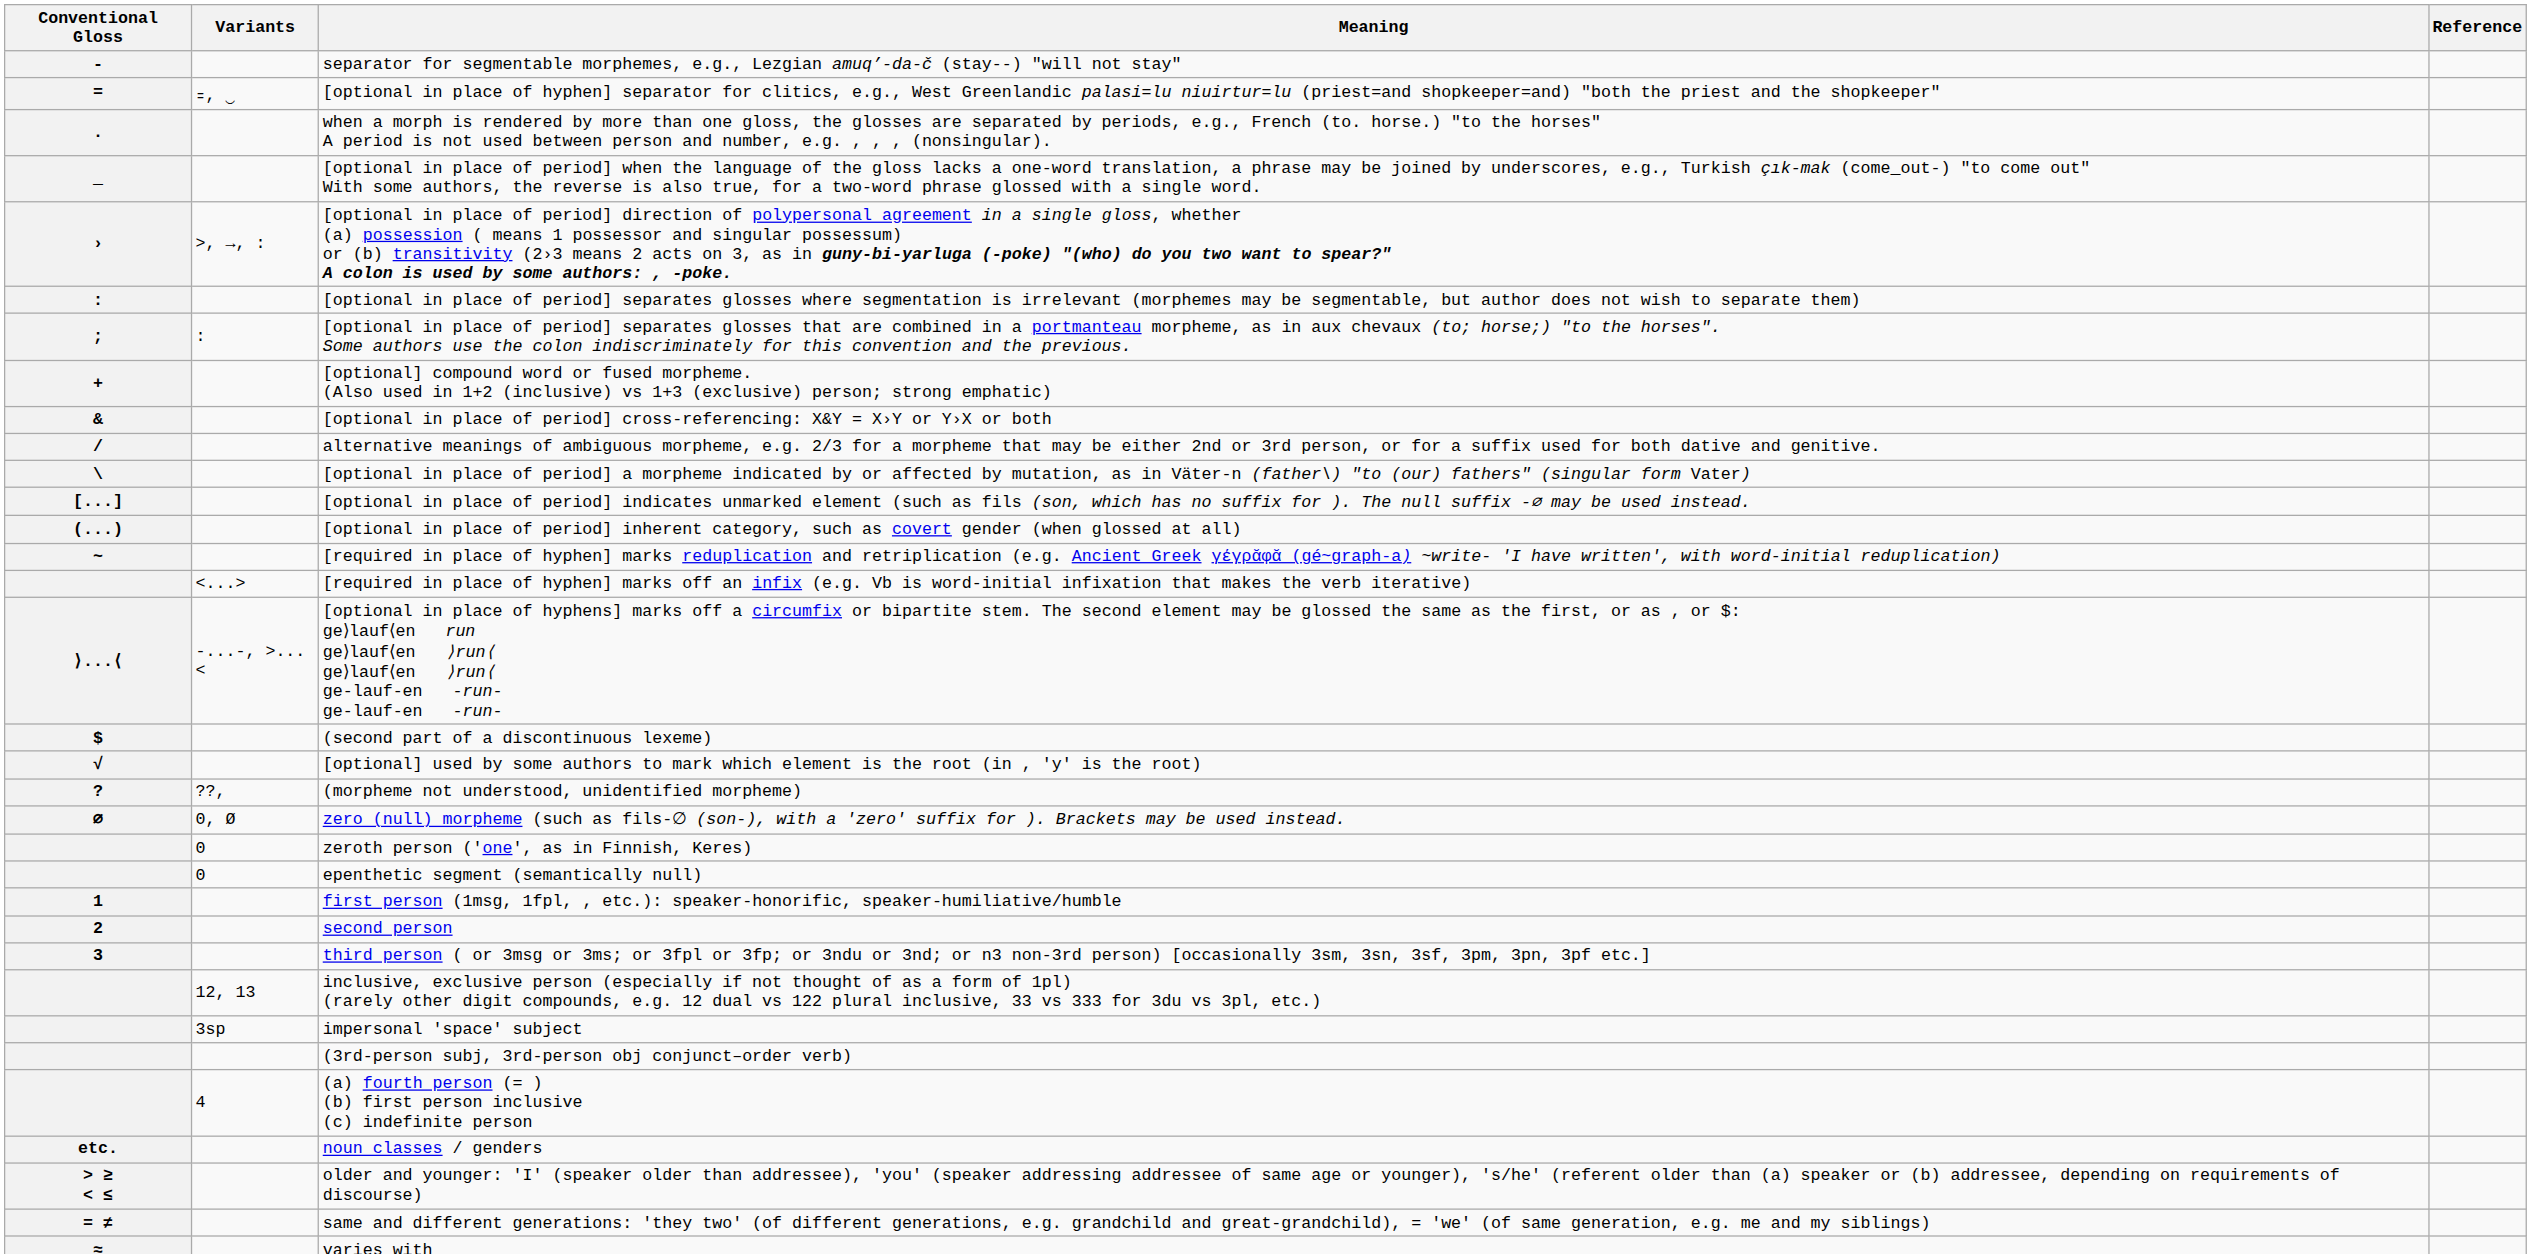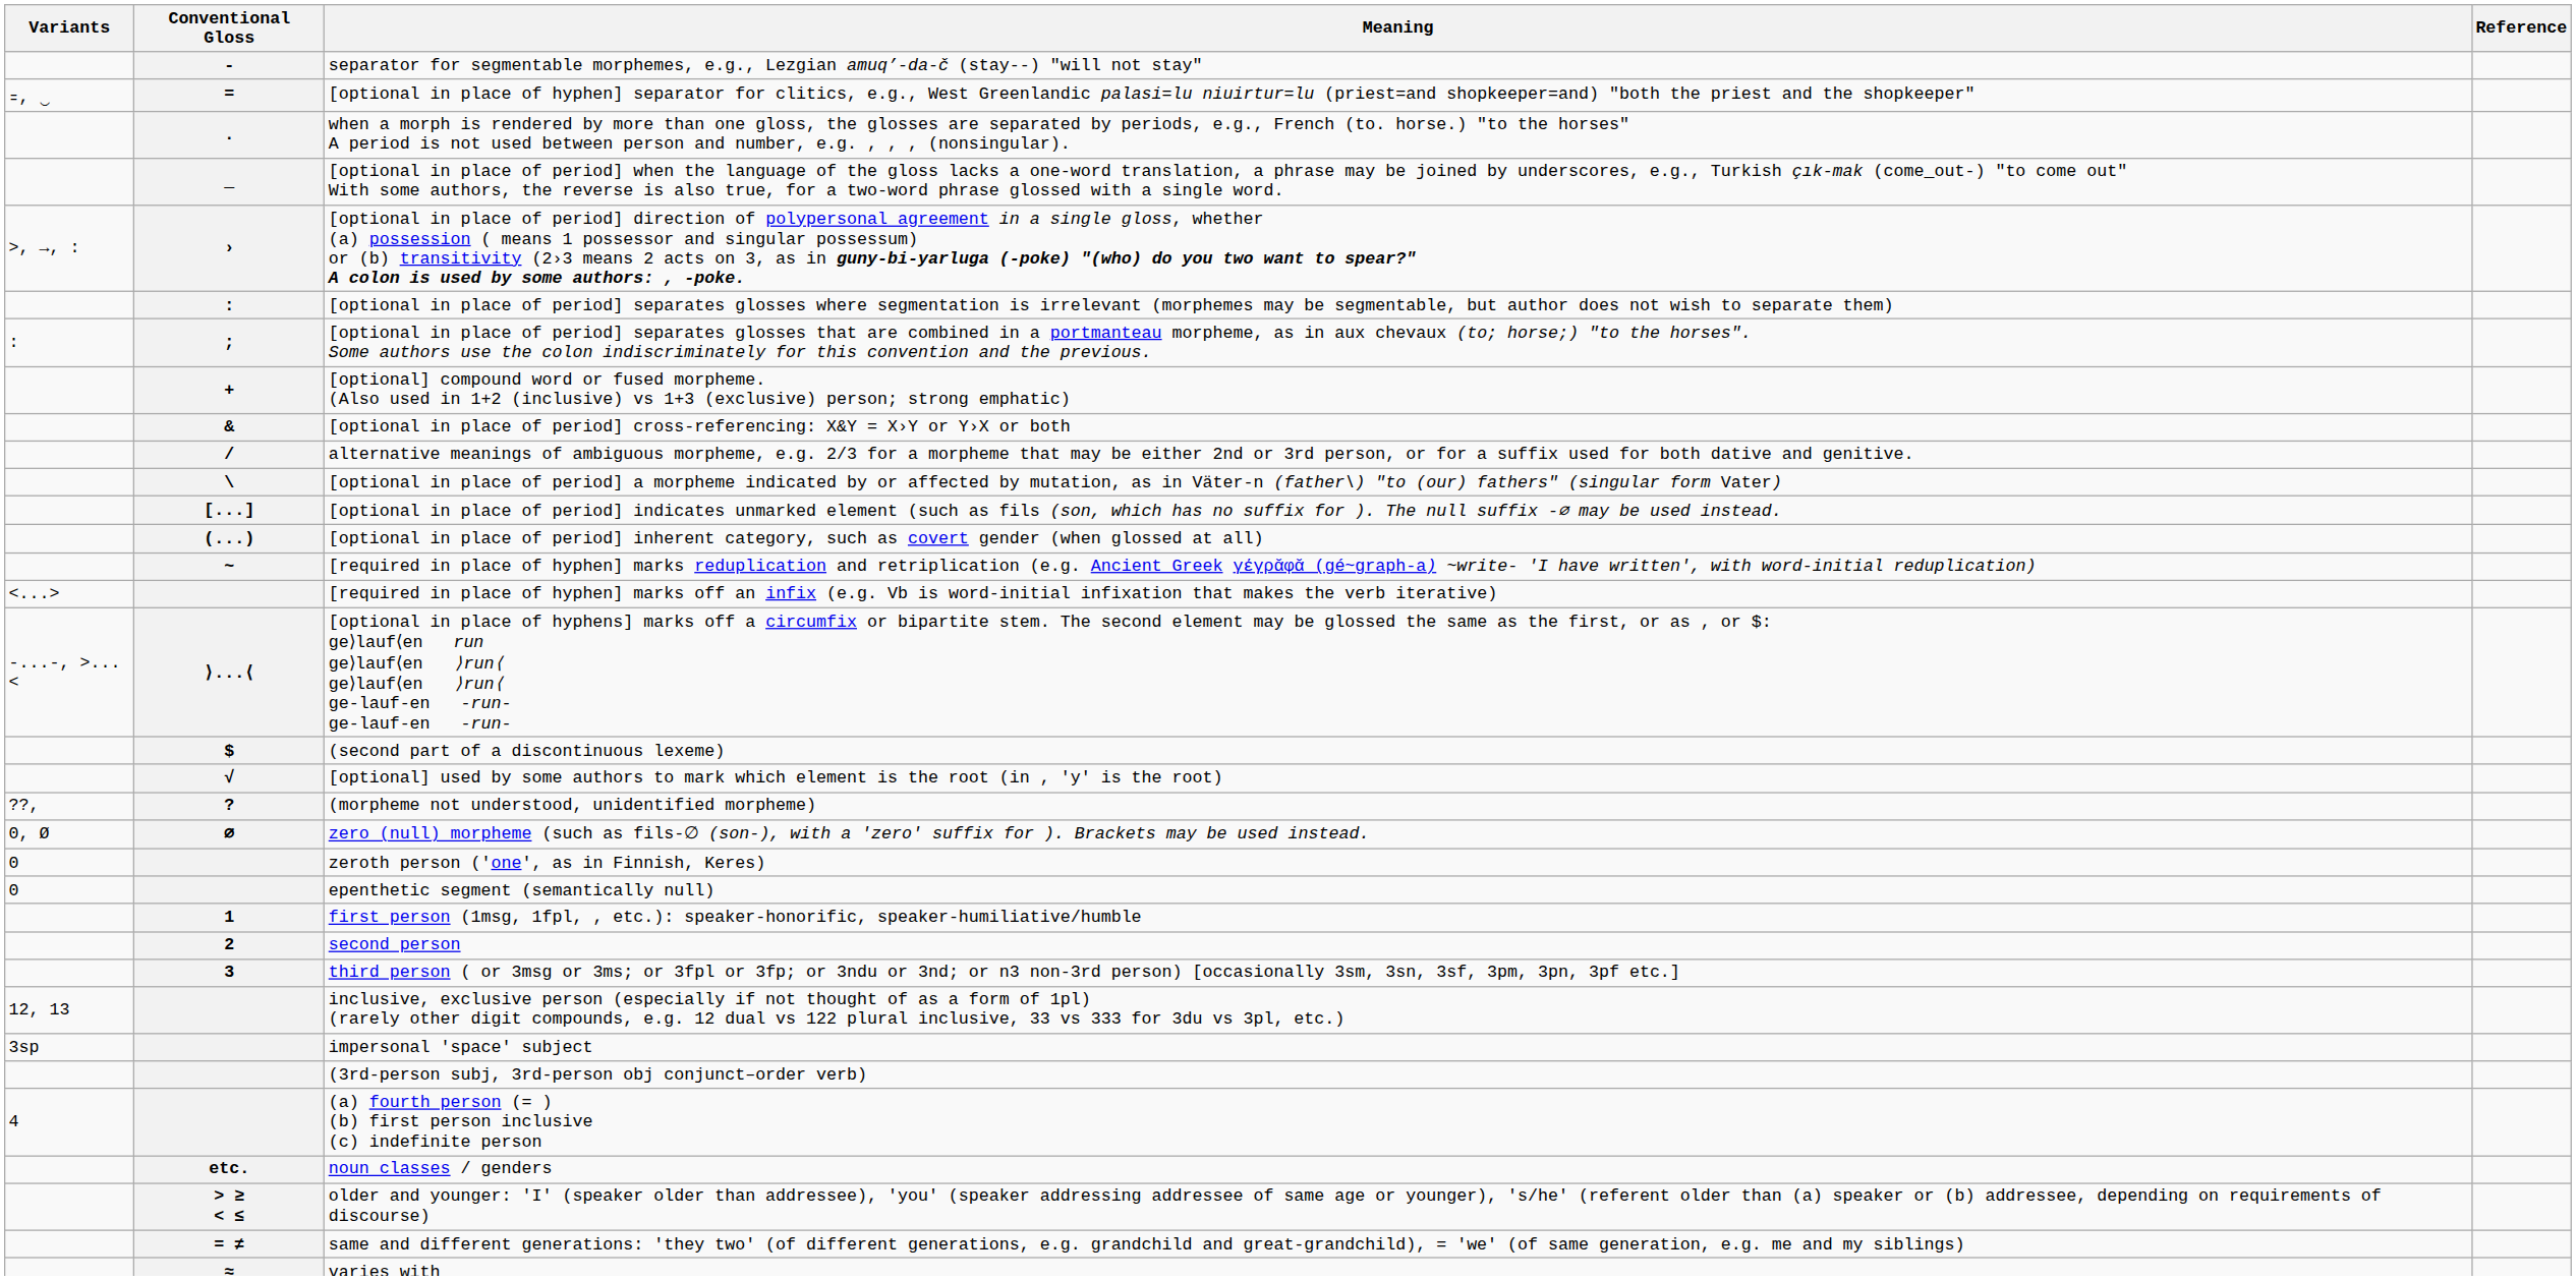columns swapped: Conventional Gloss <-> Variants
